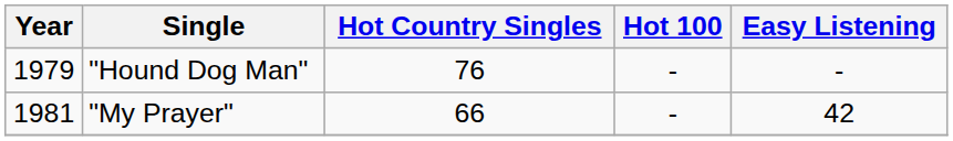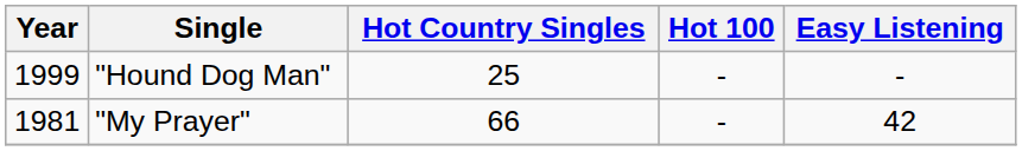"Hound Dog Man" | Year: 1979 -> 1999
"Hound Dog Man" | Hot Country Singles: 76 -> 25
